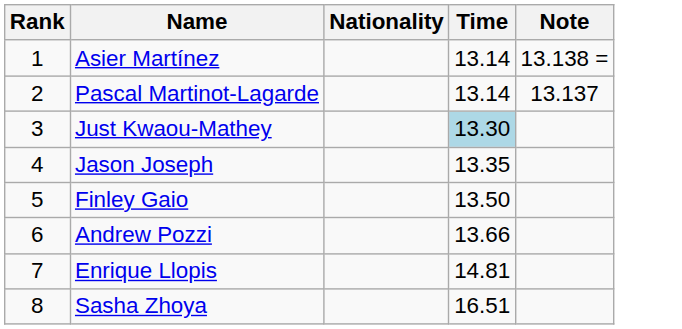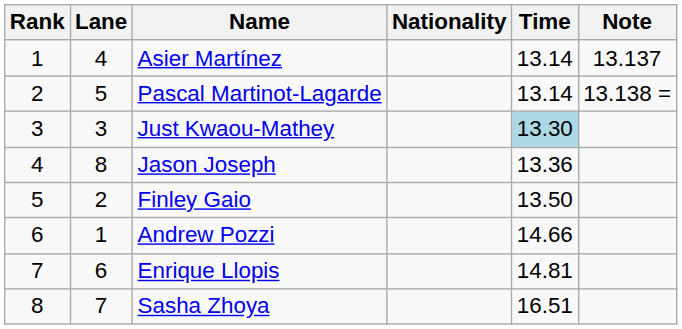+ column: Lane | 4 | 5 | 3 | 8 | 2 | 1 | 6 | 7
Asier Martínez | Note: 13.138 = -> 13.137
Pascal Martinot-Lagarde | Note: 13.137 -> 13.138 =
Jason Joseph | Time: 13.35 -> 13.36
Andrew Pozzi | Time: 13.66 -> 14.66
